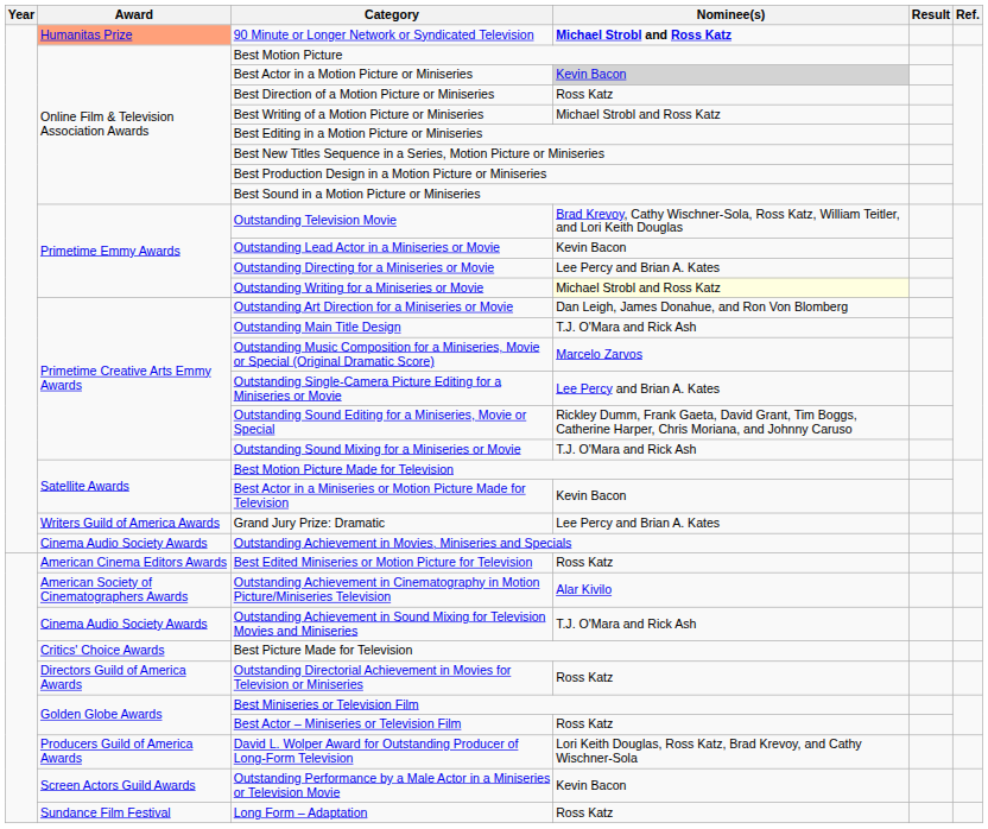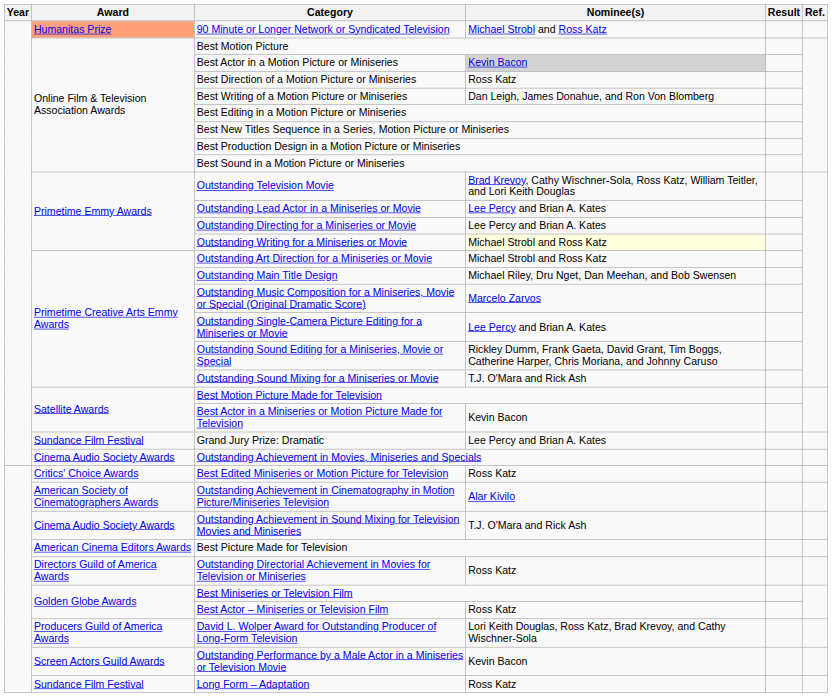90 Minute or Longer Network or Syndicated Television | Nominee(s): bold -> normal
Best Writing of a Motion Picture or Miniseries | Nominee(s): Michael Strobl and Ross Katz -> Dan Leigh, James Donahue, and Ron Von Blomberg
Outstanding Lead Actor in a Miniseries or Movie | Nominee(s): Kevin Bacon -> Lee Percy and Brian A. Kates
Outstanding Art Direction for a Miniseries or Movie | Nominee(s): Dan Leigh, James Donahue, and Ron Von Blomberg -> Michael Strobl and Ross Katz
Outstanding Main Title Design | Nominee(s): T.J. O'Mara and Rick Ash -> Michael Riley, Dru Nget, Dan Meehan, and Bob Swensen
Grand Jury Prize: Dramatic | Award: Writers Guild of America Awards -> Sundance Film Festival
Best Edited Miniseries or Motion Picture for Television | Award: American Cinema Editors Awards -> Critics' Choice Awards
Best Picture Made for Television | Award: Critics' Choice Awards -> American Cinema Editors Awards
